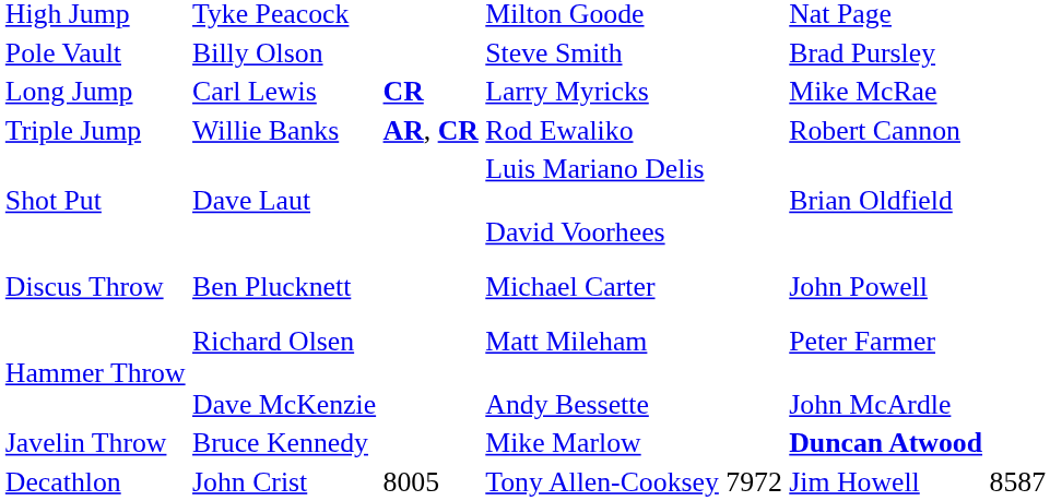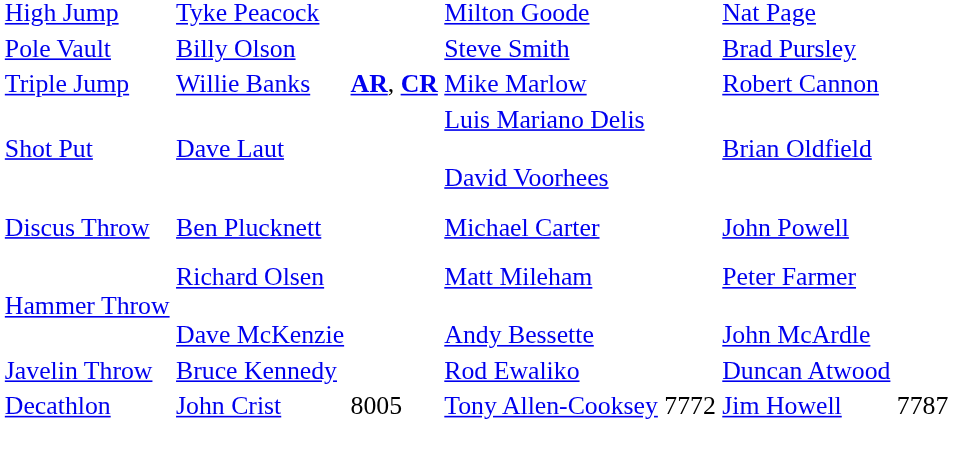- row: Long Jump | Carl Lewis | CR | Larry Myricks | Mike McRae
Triple Jump | column 4: Rod Ewaliko -> Mike Marlow
Javelin Throw | column 4: Mike Marlow -> Rod Ewaliko
Javelin Throw | column 6: bold -> normal
Decathlon | column 5: 7972 -> 7772
Decathlon | column 7: 8587 -> 7787
